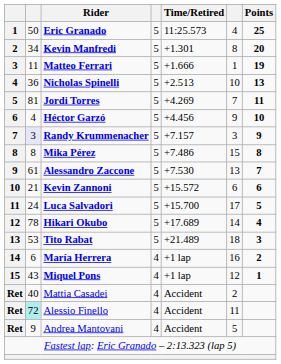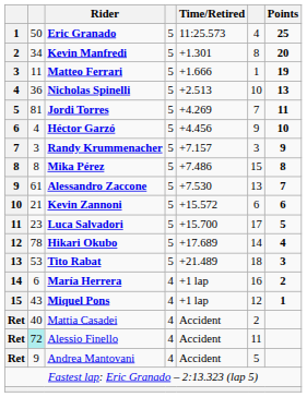Randy Krummenacher | column 2: lavender background -> no background
Luca Salvadori | column 2: 24 -> 23
